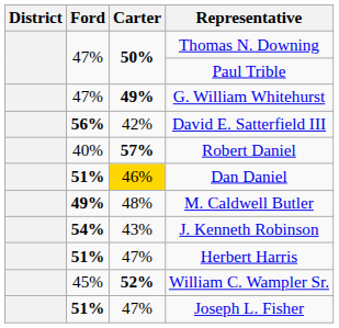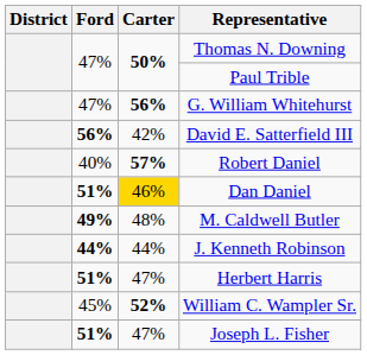G. William Whitehurst | Carter: 49% -> 56%
J. Kenneth Robinson | Ford: 54% -> 44%
J. Kenneth Robinson | Carter: 43% -> 44%
